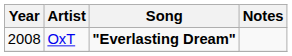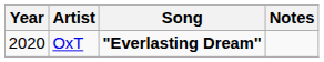OxT | Year: 2008 -> 2020
